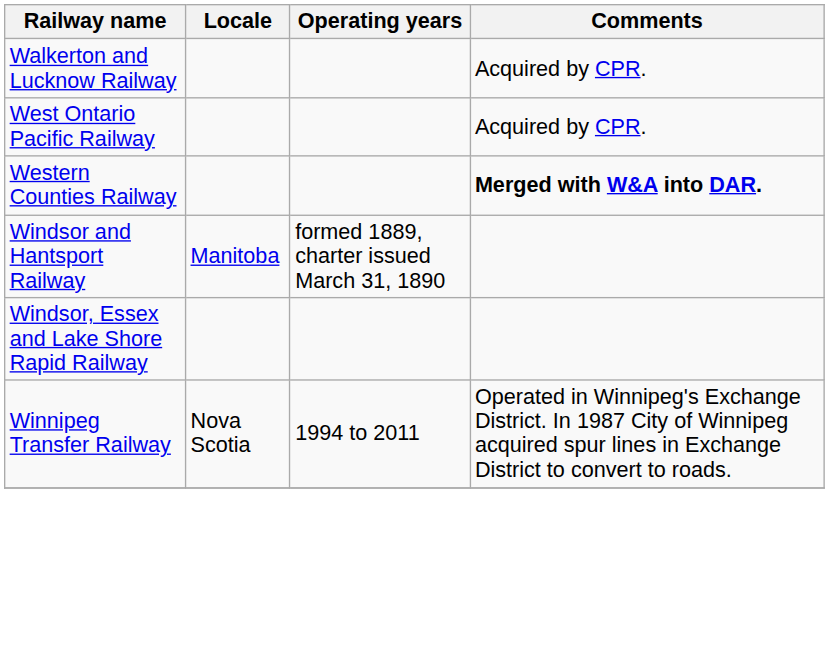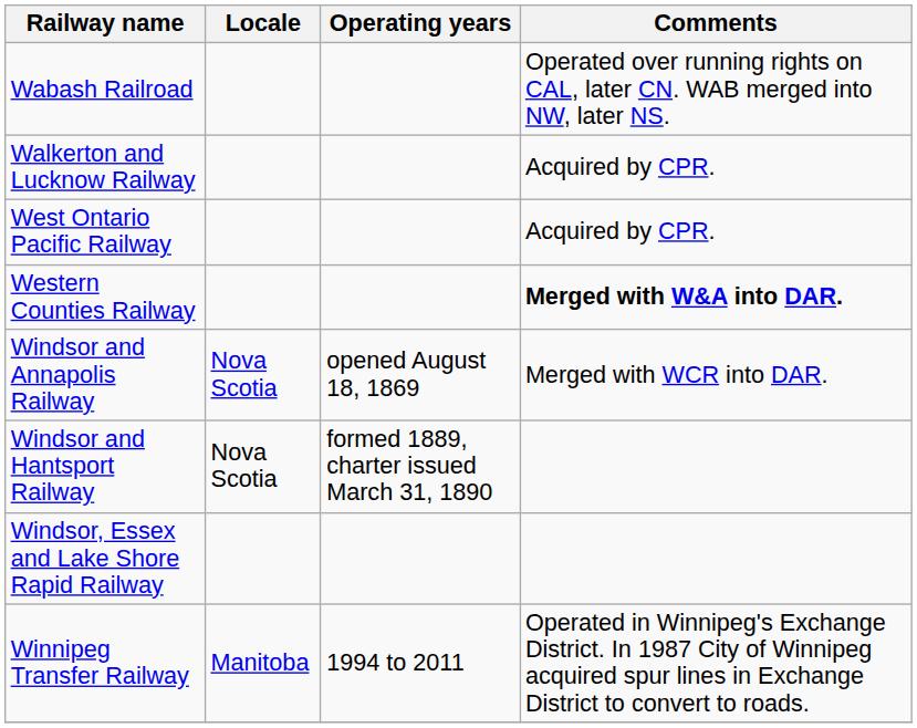+ row: Wabash Railroad | Operated over running rights on CAL, later CN. WAB merged into NW, later NS.
+ row: Windsor and Annapolis Railway | Nova Scotia | opened August 18, 1869 | Merged with WCR into DAR.
Windsor and Hantsport Railway | Locale: Manitoba -> Nova Scotia
Winnipeg Transfer Railway | Locale: Nova Scotia -> Manitoba
